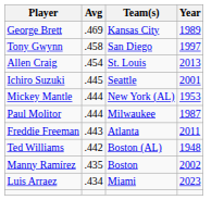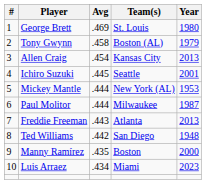+ column: # | 1 | 2 | 3 | 4 | 5 | 6 | 7 | 8 | 9 | 10
George Brett | Team(s): Kansas City -> St. Louis
George Brett | Year: 1989 -> 1980
Tony Gwynn | Team(s): San Diego -> Boston (AL)
Tony Gwynn | Year: 1997 -> 1979
Allen Craig | Team(s): St. Louis -> Kansas City
Freddie Freeman | Year: 2011 -> 2013
Ted Williams | Team(s): Boston (AL) -> San Diego
Manny Ramírez | Year: 2002 -> 2000
